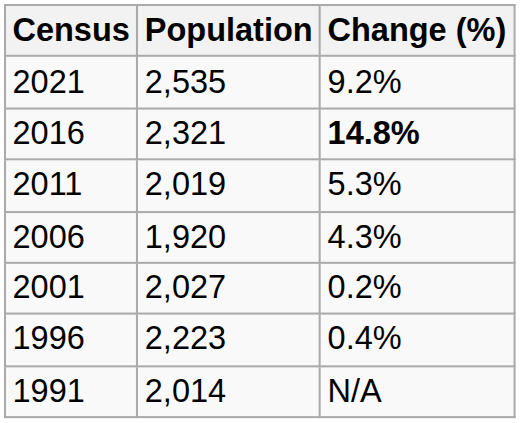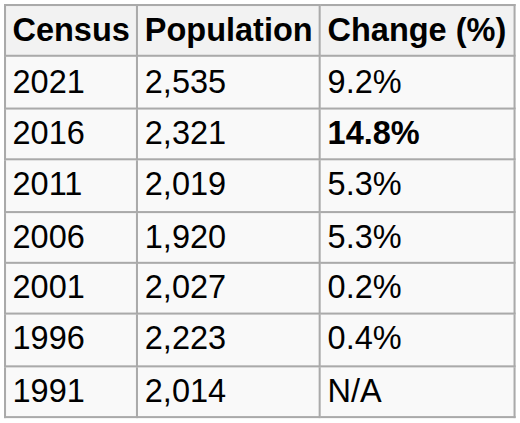2006 | Change (%): 4.3% -> 5.3%
